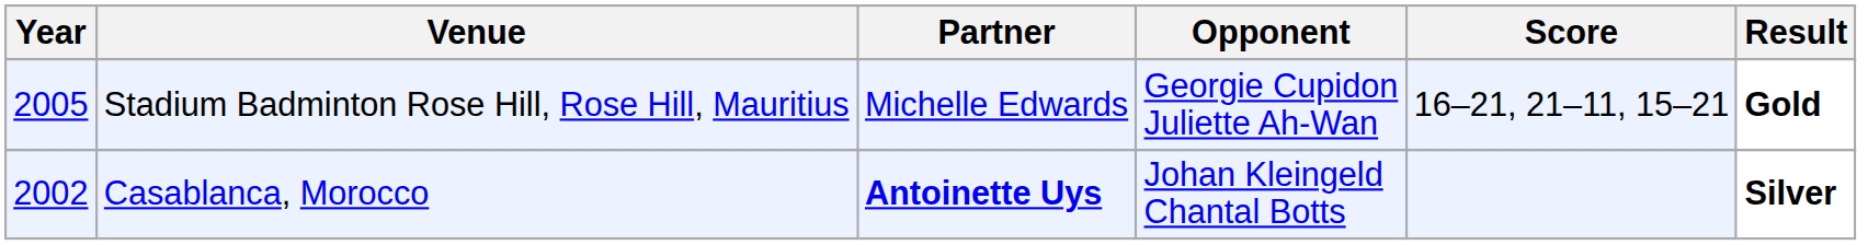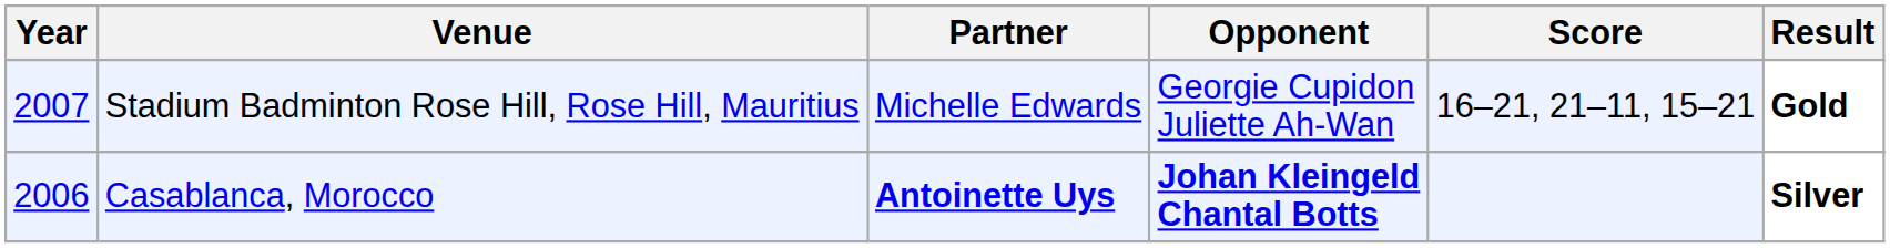Stadium Badminton Rose Hill, Rose Hill, Mauritius | Year: 2005 -> 2007
Casablanca, Morocco | Year: 2002 -> 2006
Casablanca, Morocco | Opponent: normal -> bold
